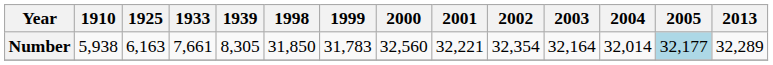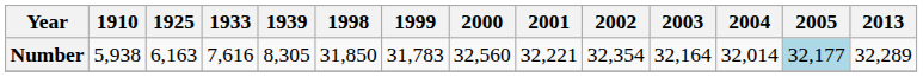Number | 1933: 7,661 -> 7,616
